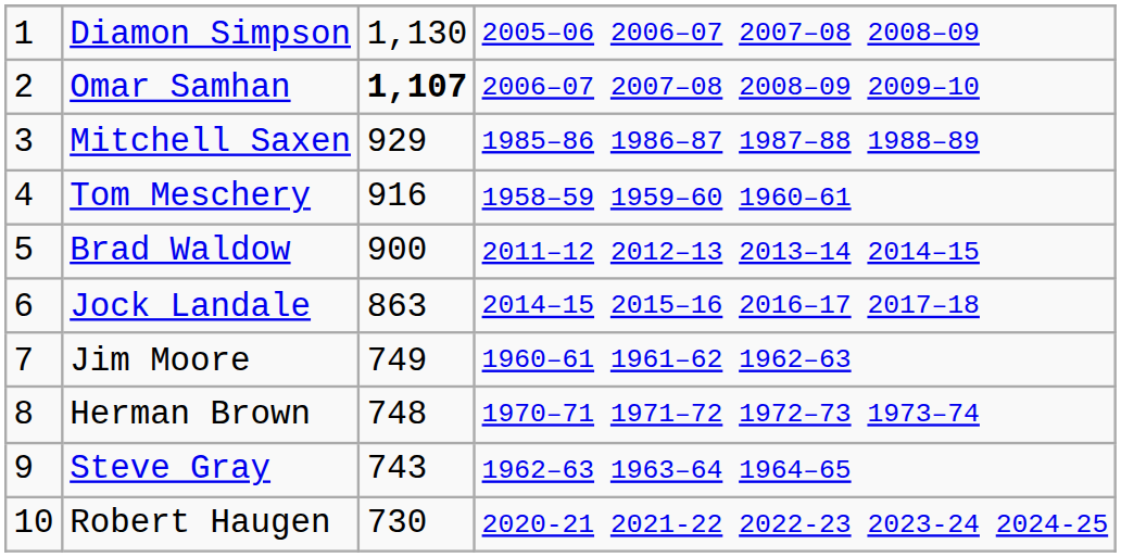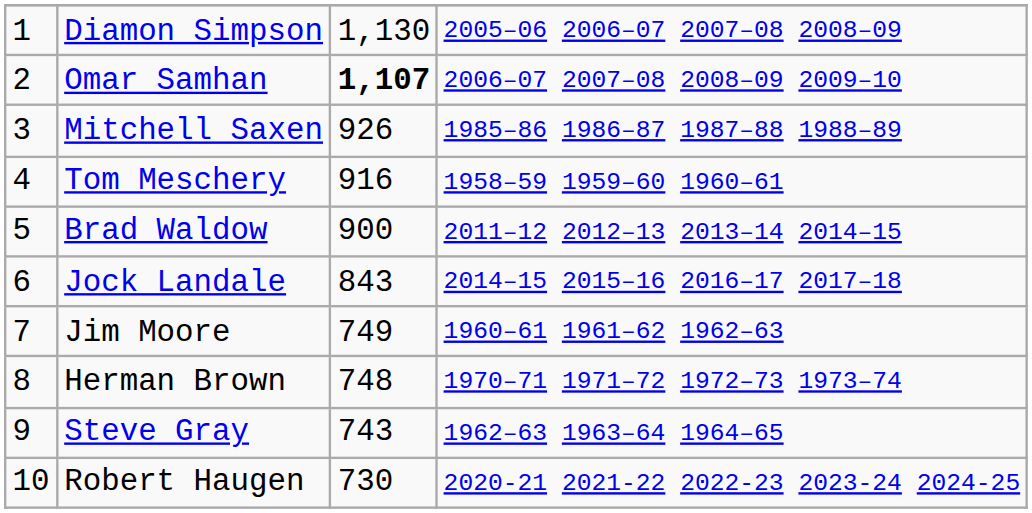Mitchell Saxen | column 3: 929 -> 926
Jock Landale | column 3: 863 -> 843
